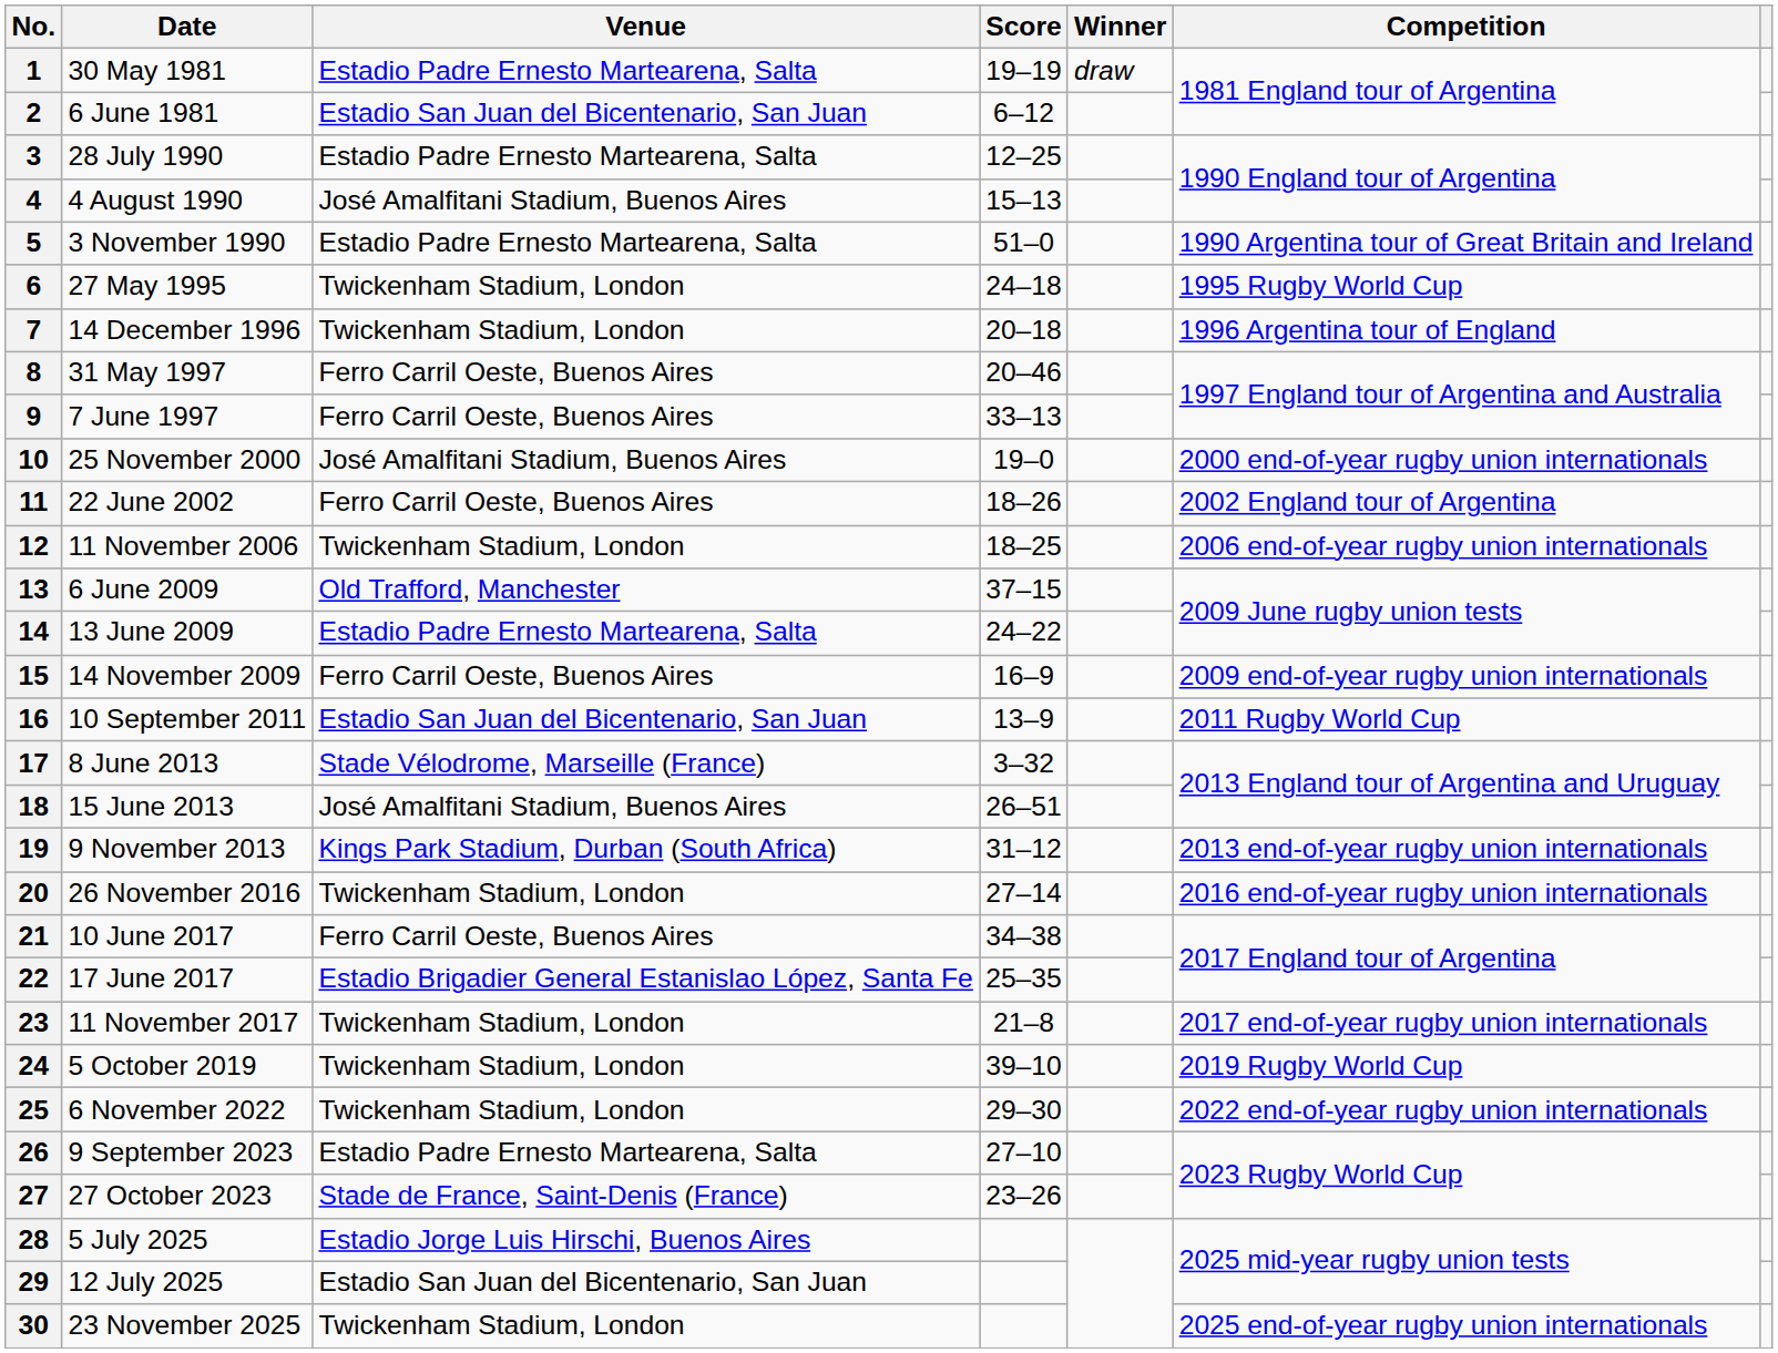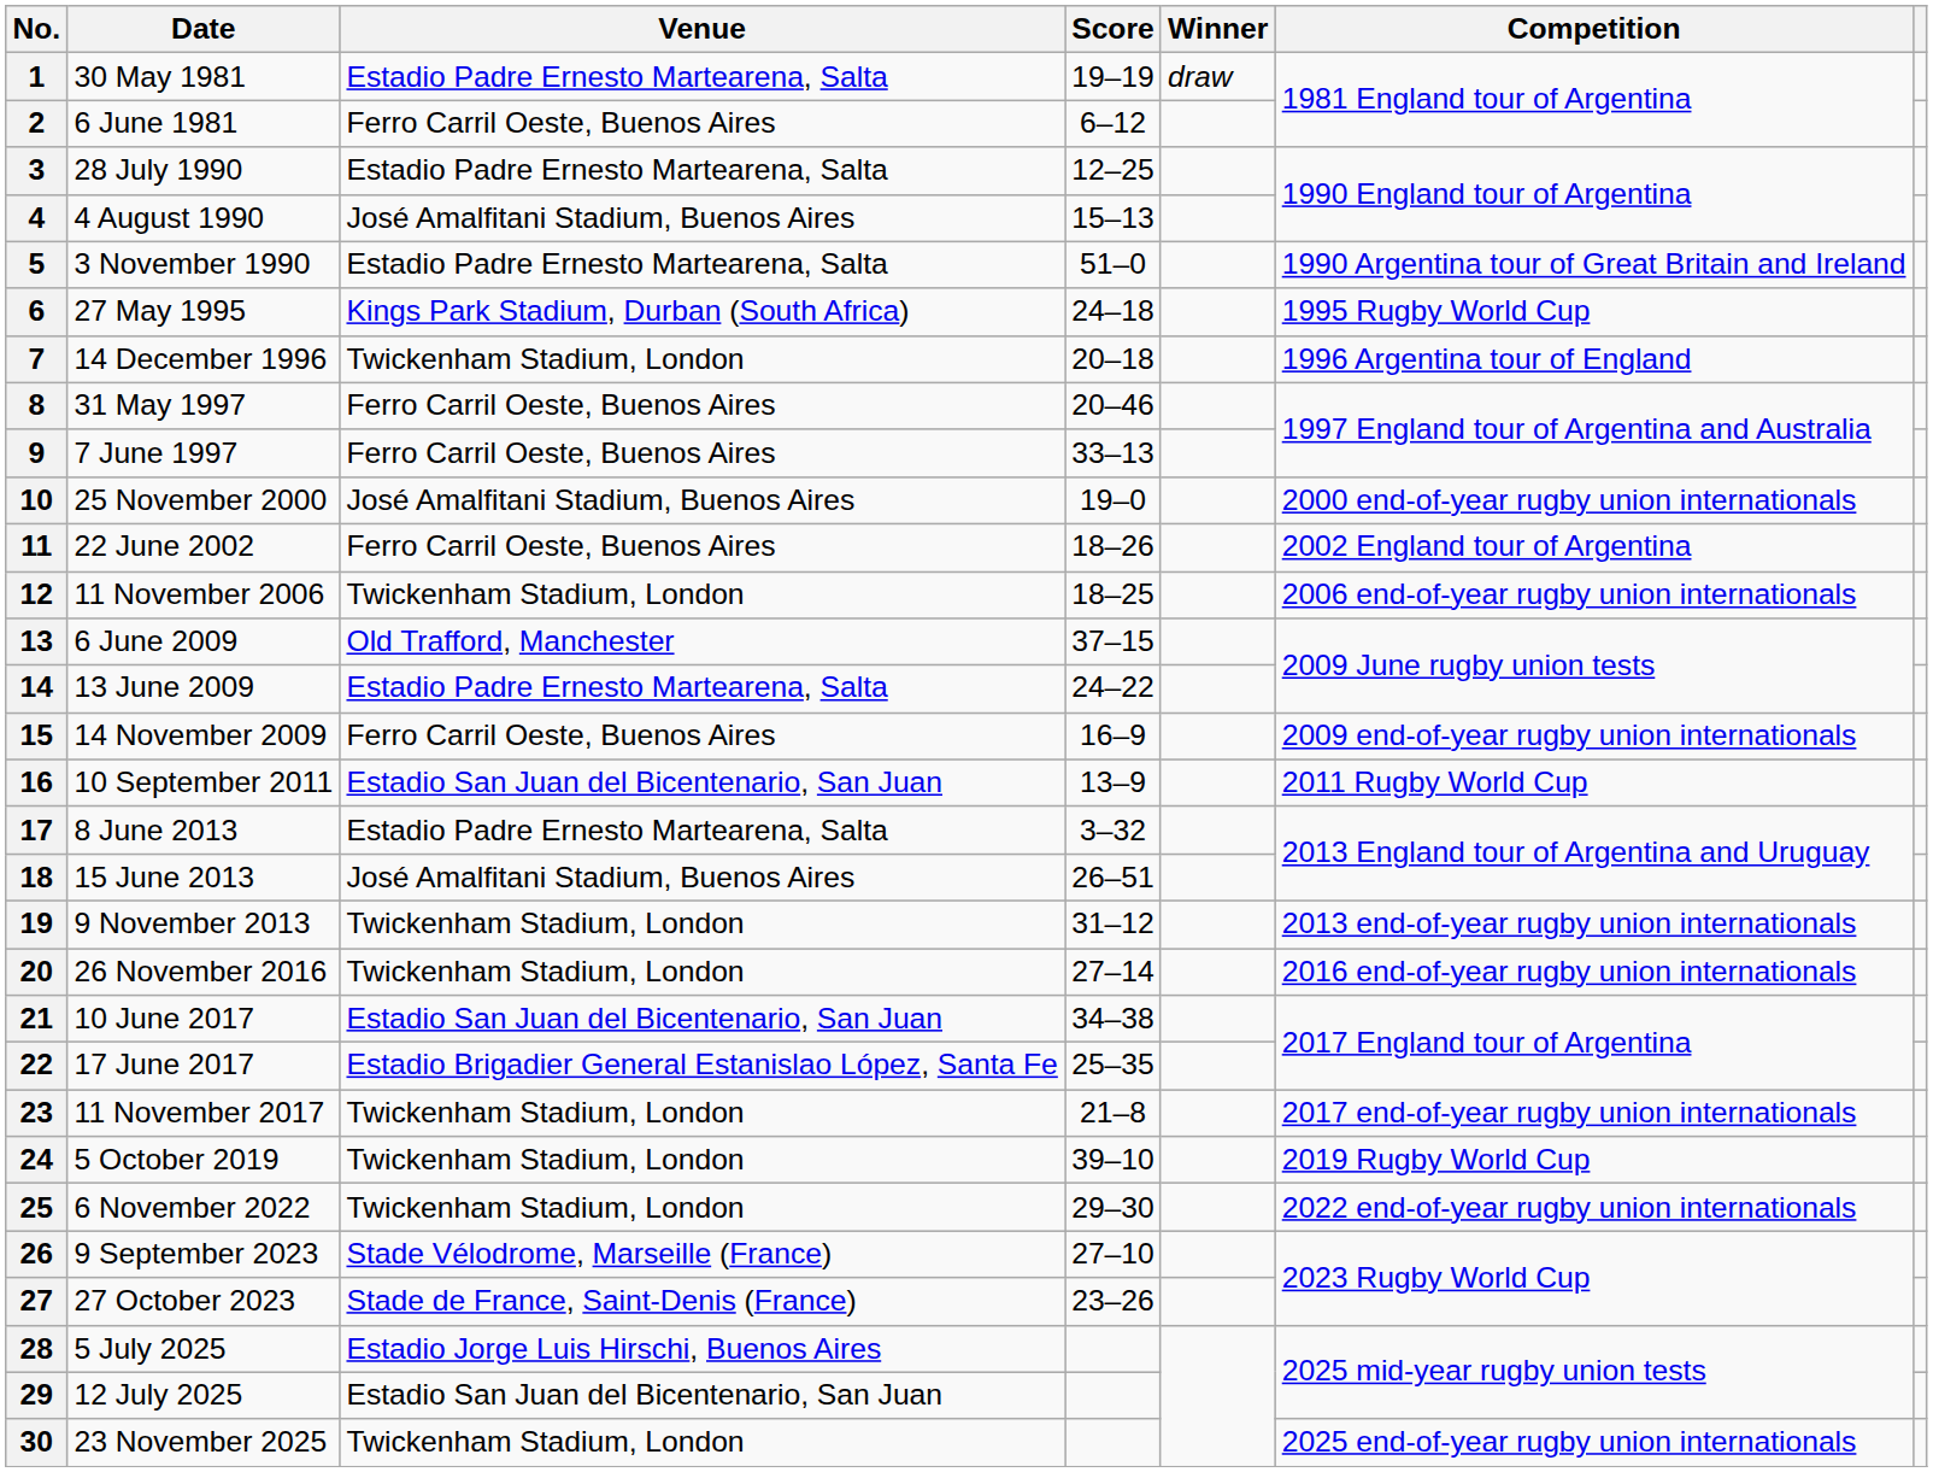2 | Venue: Estadio San Juan del Bicentenario, San Juan -> Ferro Carril Oeste, Buenos Aires
6 | Venue: Twickenham Stadium, London -> Kings Park Stadium, Durban (South Africa)
17 | Venue: Stade Vélodrome, Marseille (France) -> Estadio Padre Ernesto Martearena, Salta
19 | Venue: Kings Park Stadium, Durban (South Africa) -> Twickenham Stadium, London
21 | Venue: Ferro Carril Oeste, Buenos Aires -> Estadio San Juan del Bicentenario, San Juan
26 | Venue: Estadio Padre Ernesto Martearena, Salta -> Stade Vélodrome, Marseille (France)
